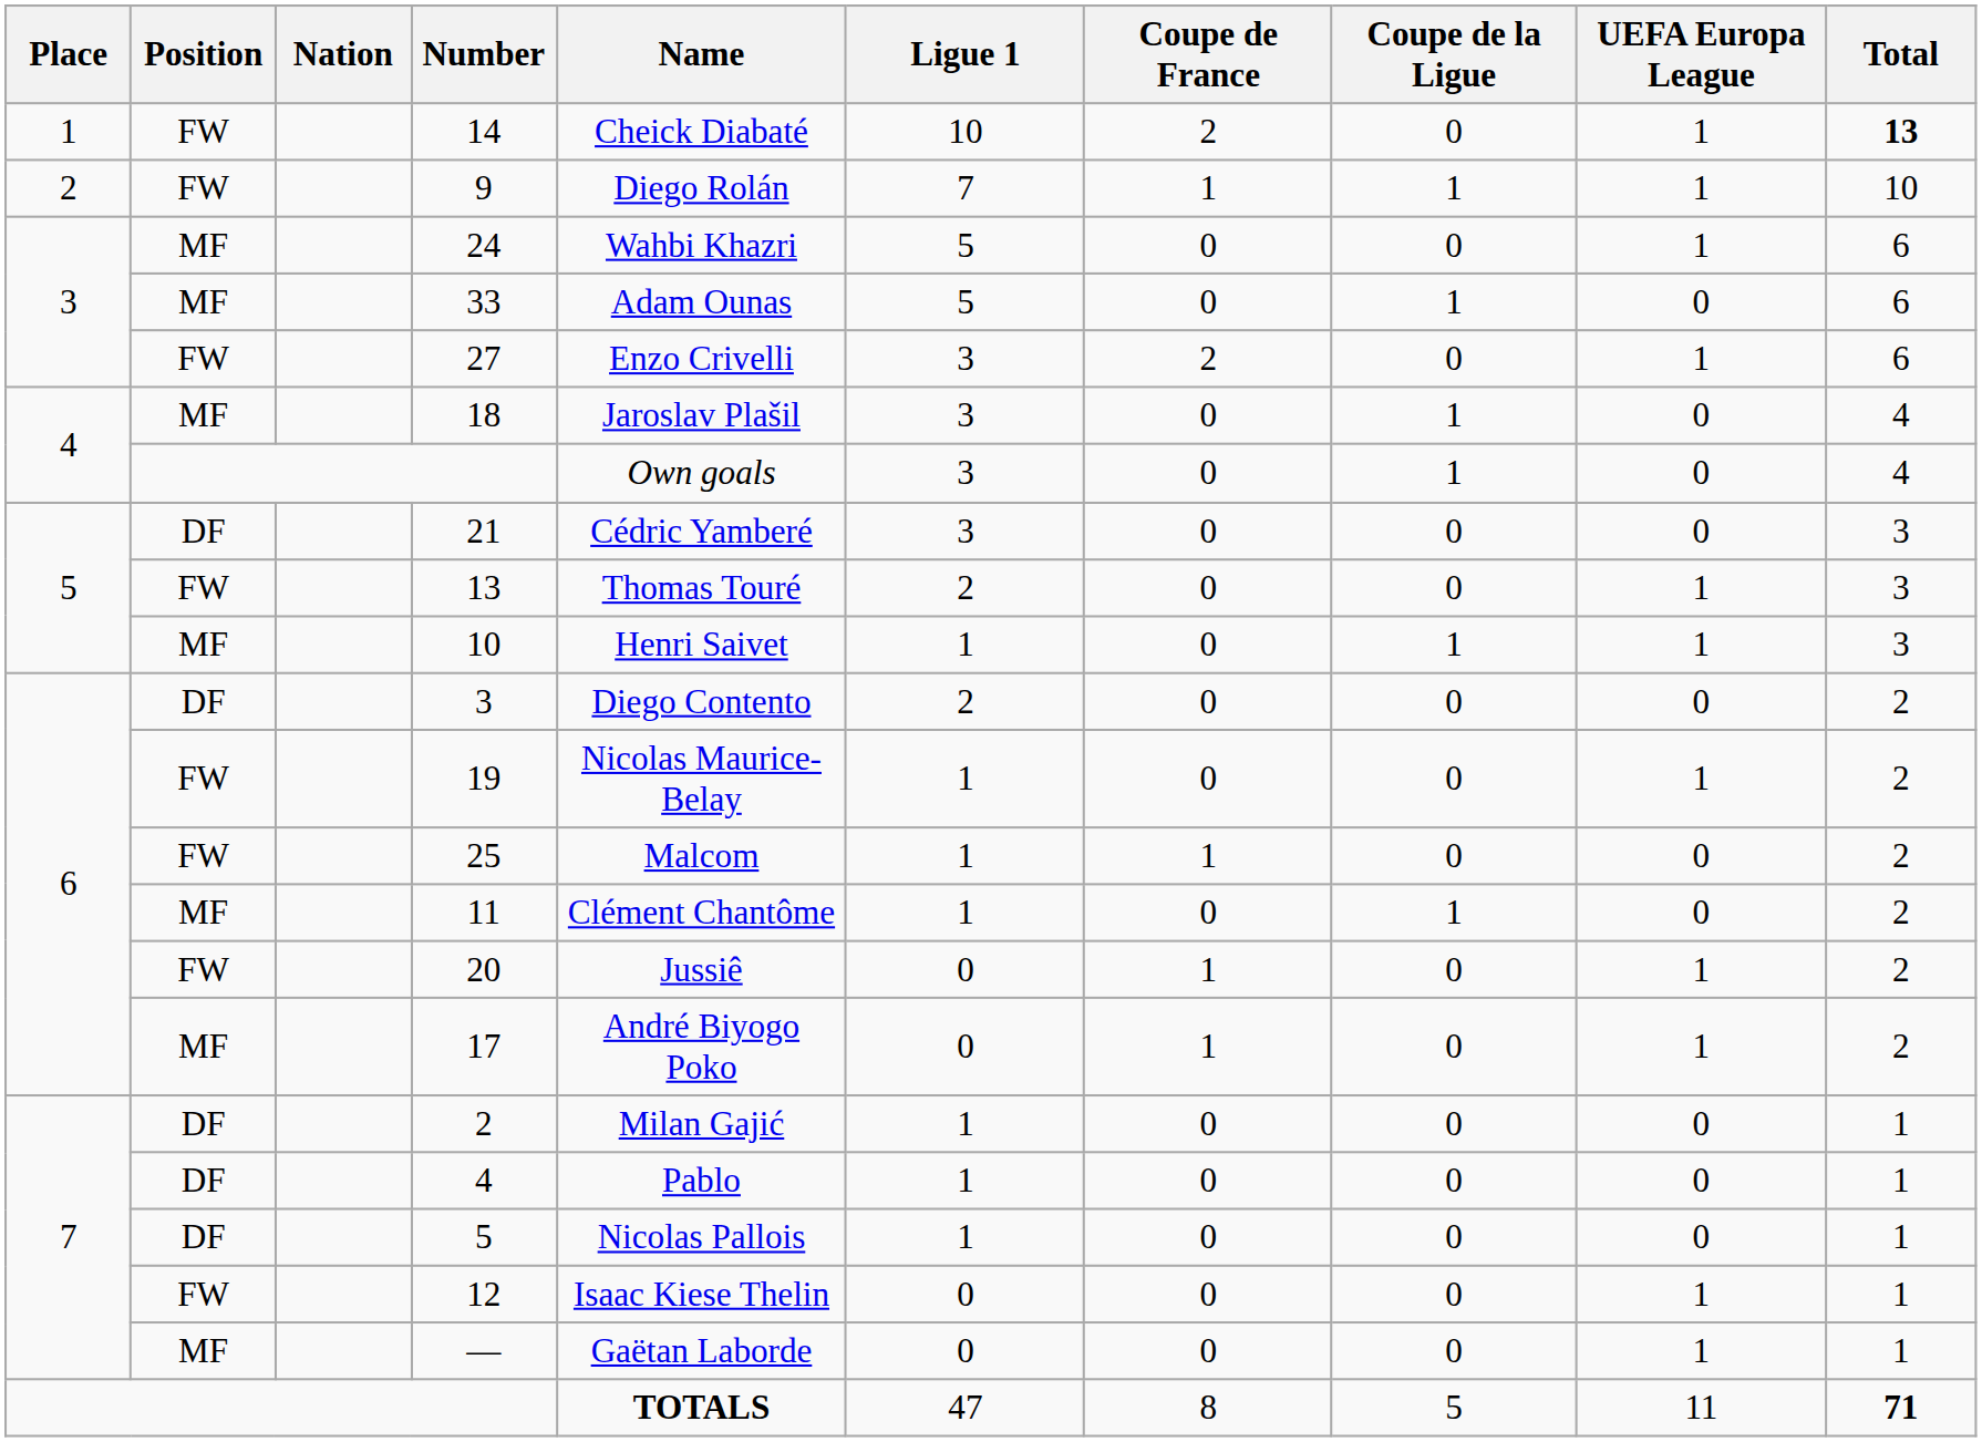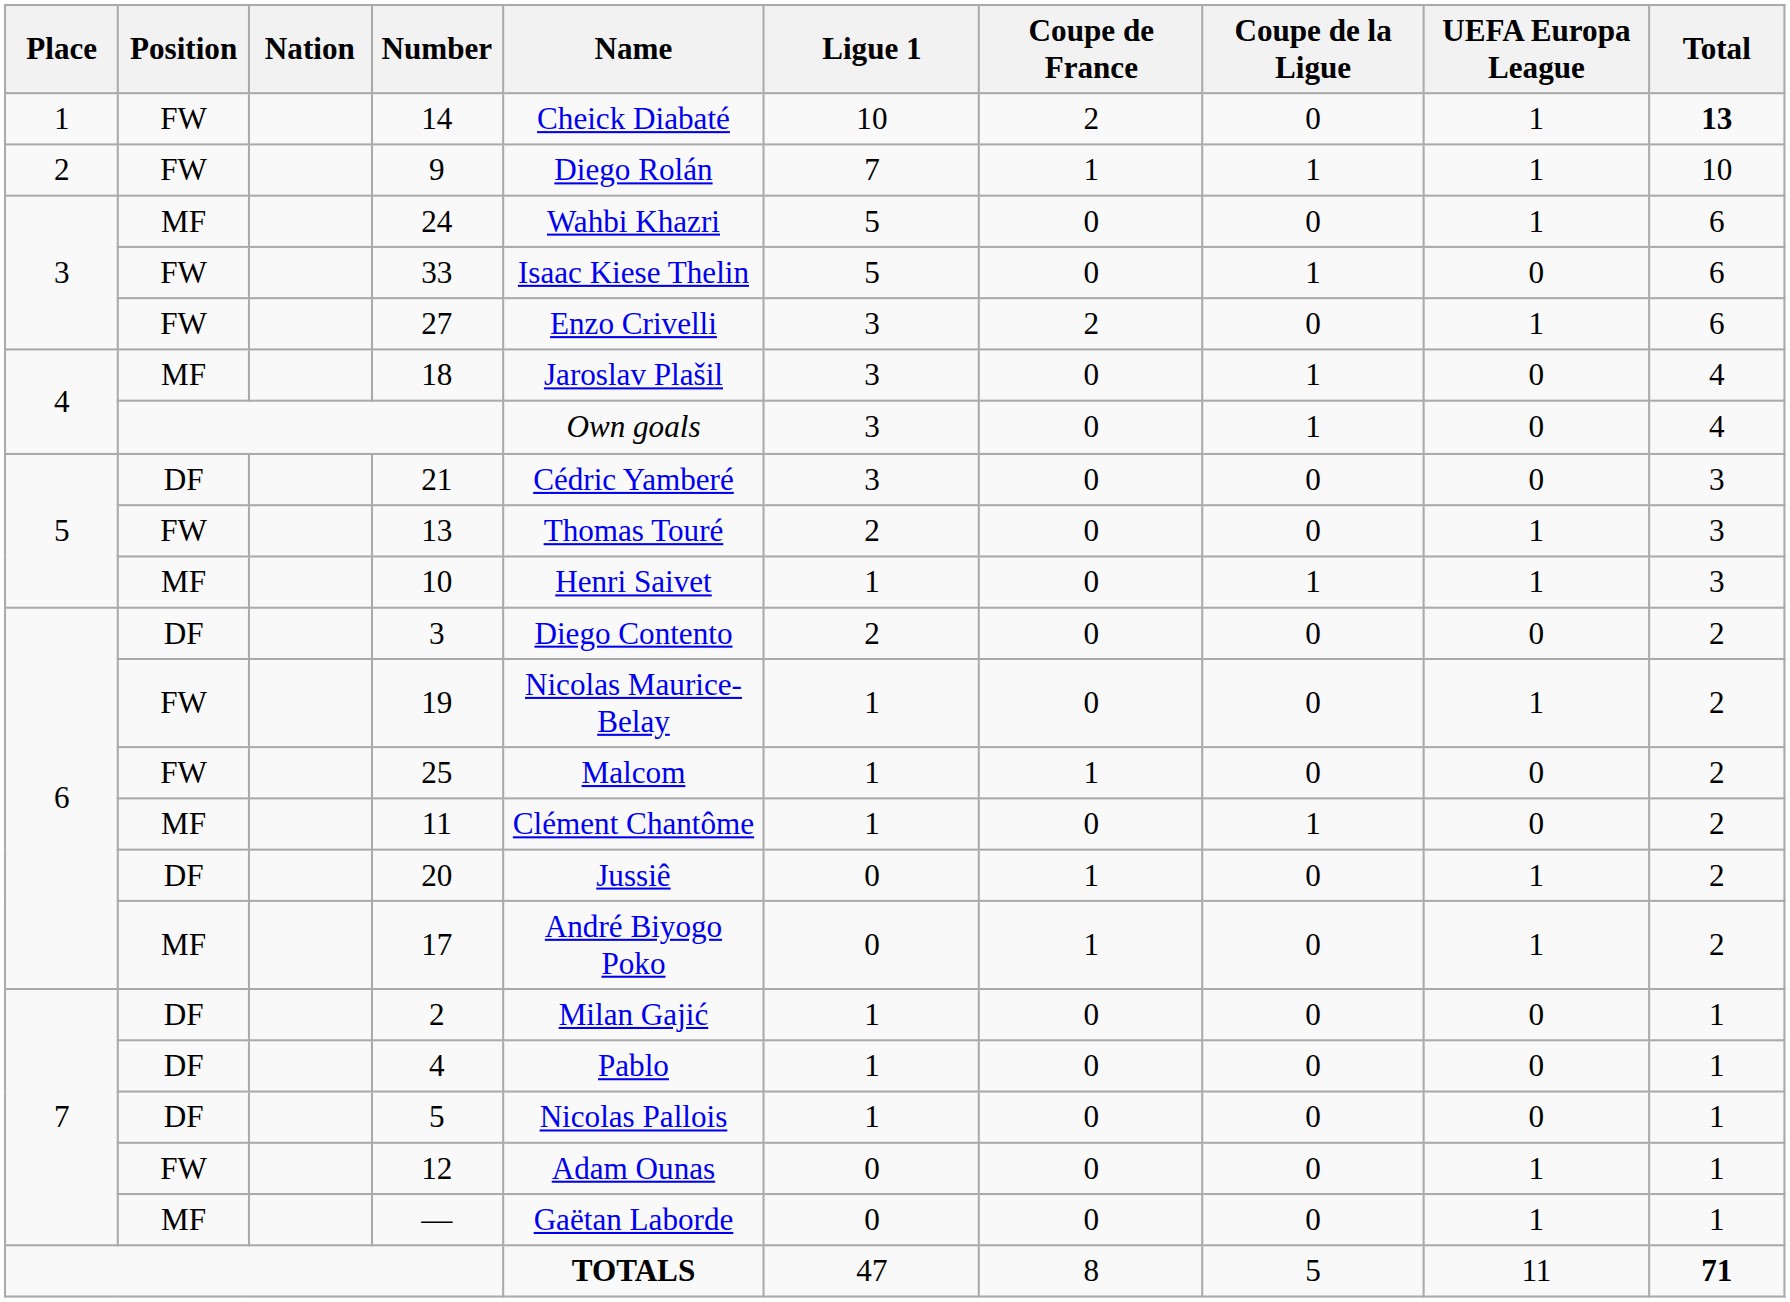33 | Position: MF -> FW
33 | Name: Adam Ounas -> Isaac Kiese Thelin
20 | Position: FW -> DF
12 | Name: Isaac Kiese Thelin -> Adam Ounas
